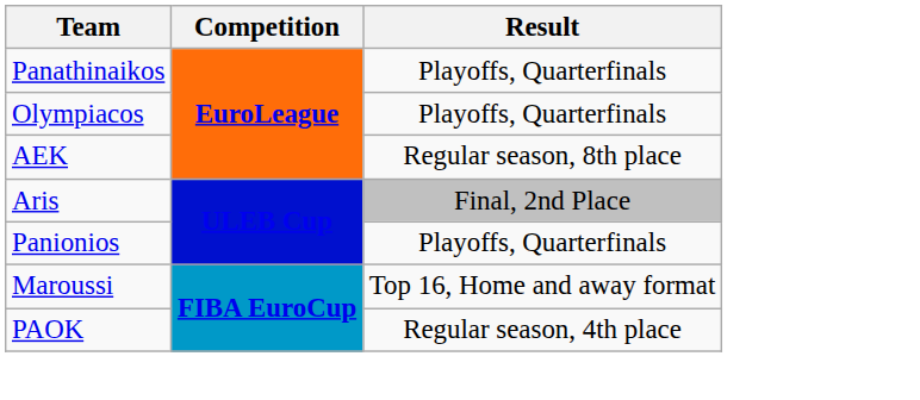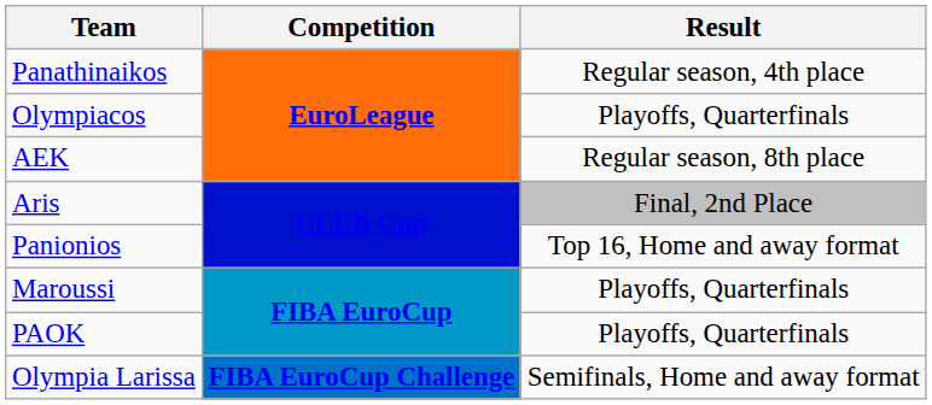Panathinaikos | Result: Playoffs, Quarterfinals -> Regular season, 4th place
Panionios | Result: Playoffs, Quarterfinals -> Top 16, Home and away format
Maroussi | Result: Top 16, Home and away format -> Playoffs, Quarterfinals
PAOK | Result: Regular season, 4th place -> Playoffs, Quarterfinals
+ row: Olympia Larissa | FIBA EuroCup Challenge | Semifinals, Home and away format
